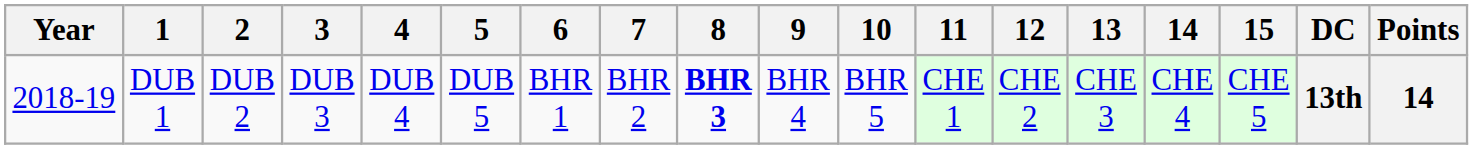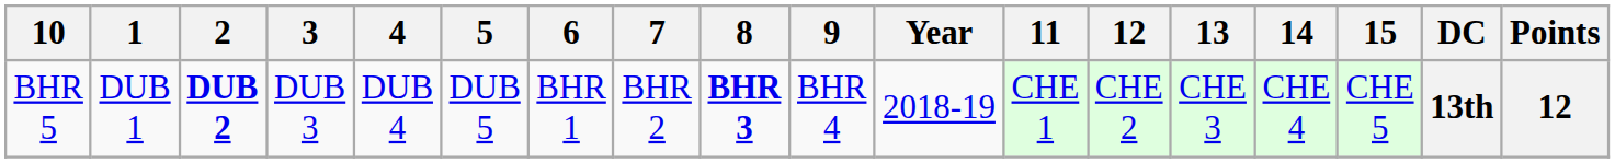columns swapped: Year <-> 10
DUB 1 | 2: normal -> bold
DUB 1 | Points: 14 -> 12
